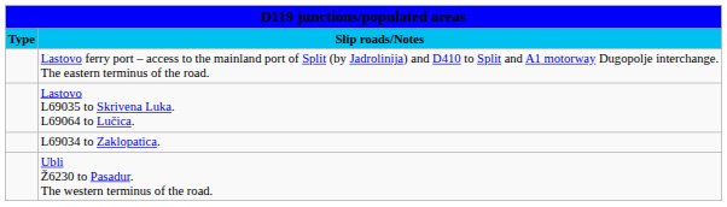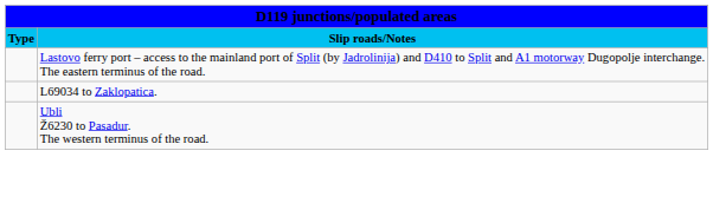- row: Lastovo L69035 to Skrivena Luka. L69064 to Lučica.
